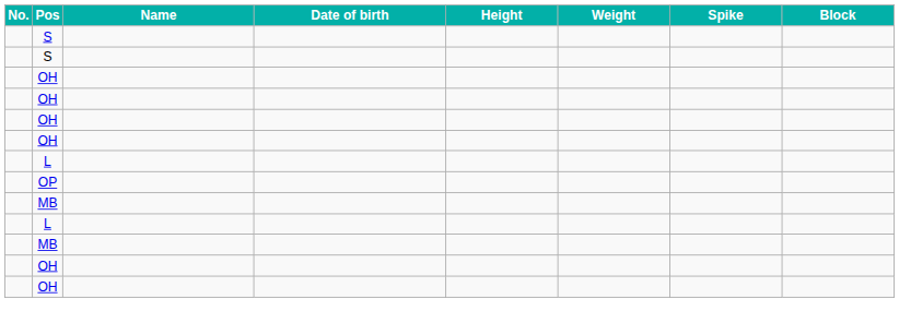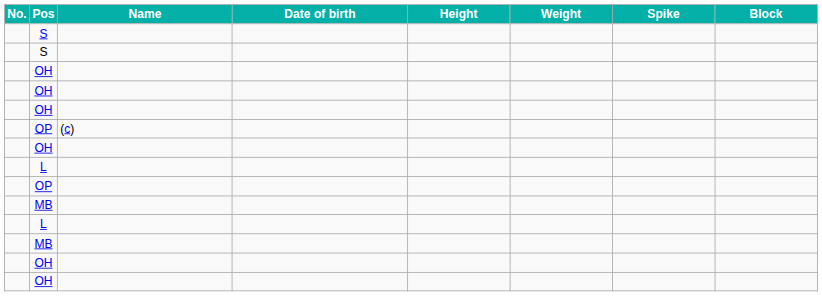+ row: OP | (c)
